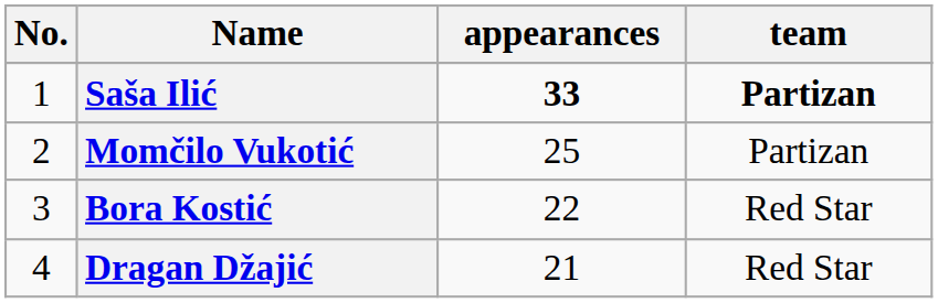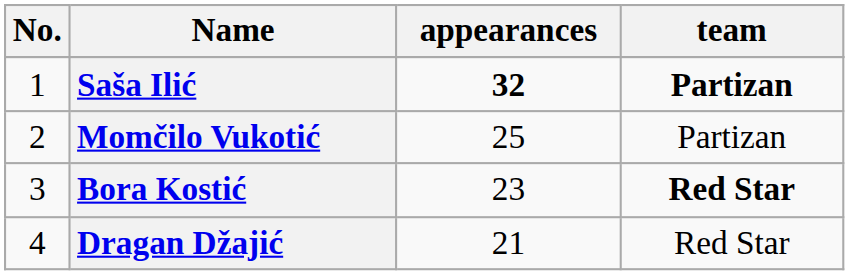Saša Ilić | appearances: 33 -> 32
Bora Kostić | appearances: 22 -> 23
Bora Kostić | team: normal -> bold
